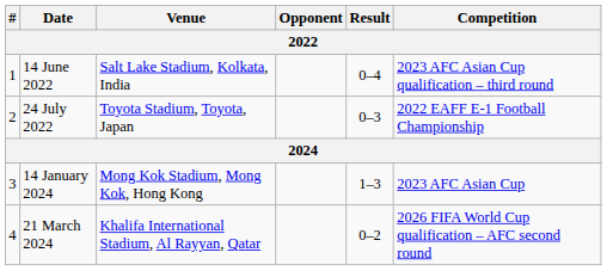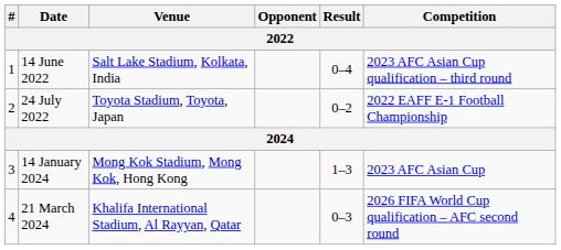24 July 2022 | Result: 0–3 -> 0–2
21 March 2024 | Result: 0–2 -> 0–3
